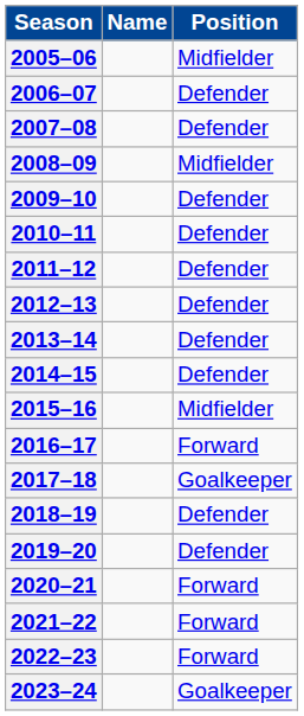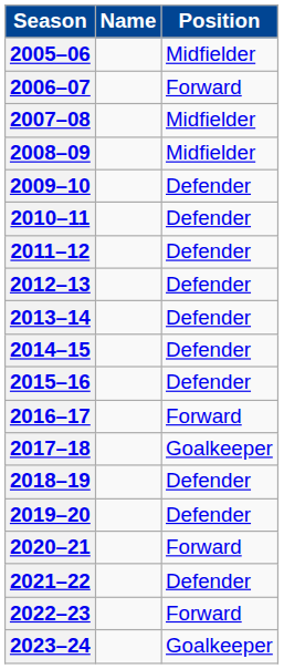2006–07 | Position: Defender -> Forward
2007–08 | Position: Defender -> Midfielder
2015–16 | Position: Midfielder -> Defender
2021–22 | Position: Forward -> Defender
